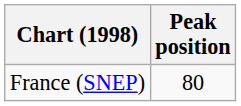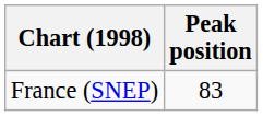France (SNEP) | Peak position: 80 -> 83
